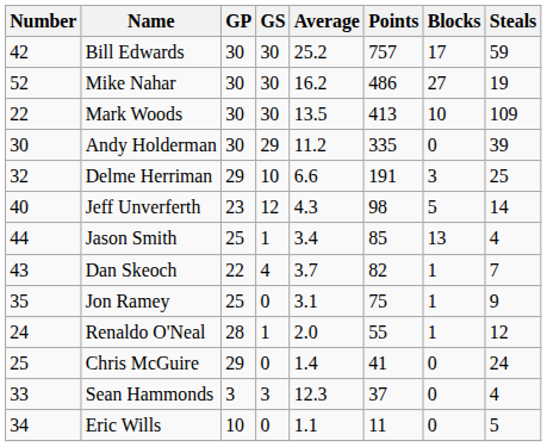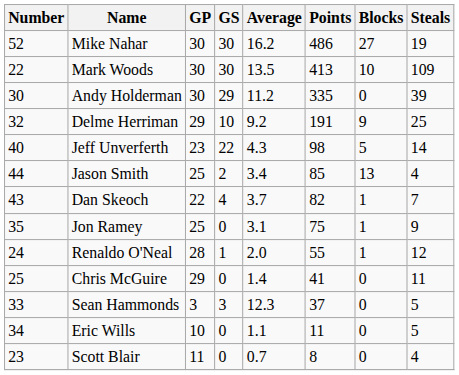- row: 42 | Bill Edwards | 30 | 30 | 25.2 | 757 | 17 | 59
Delme Herriman | Average: 6.6 -> 9.2
Delme Herriman | Blocks: 3 -> 9
Jeff Unverferth | GS: 12 -> 22
Jason Smith | GS: 1 -> 2
Chris McGuire | Steals: 24 -> 11
Sean Hammonds | Steals: 4 -> 5
+ row: 23 | Scott Blair | 11 | 0 | 0.7 | 8 | 0 | 4
